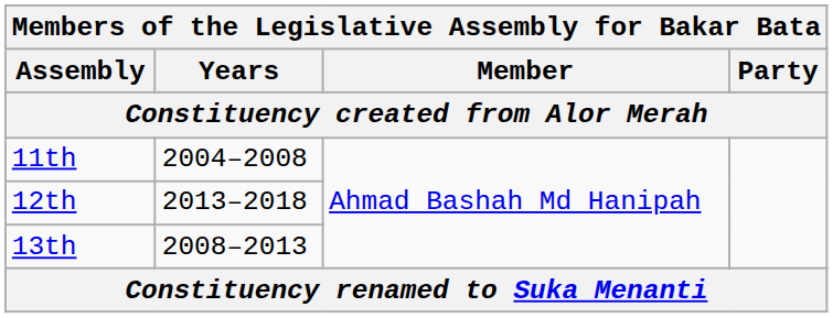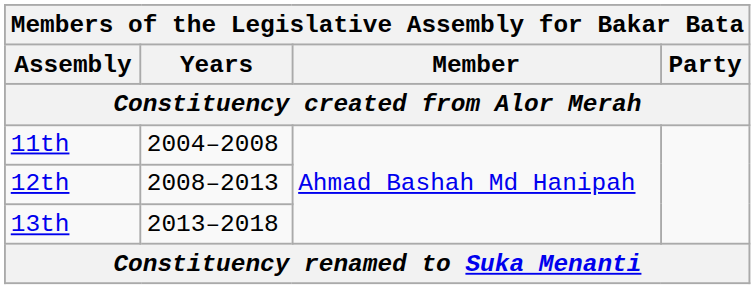12th | Years: 2013–2018 -> 2008–2013
13th | Years: 2008–2013 -> 2013–2018
